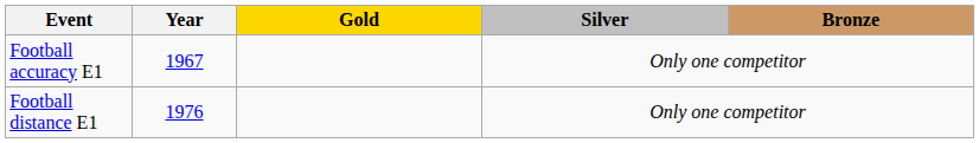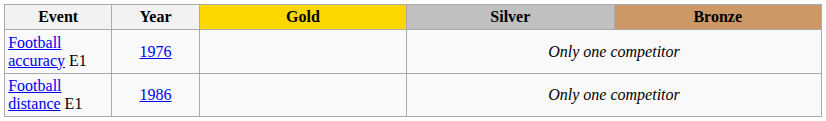Football accuracy E1 | Year: 1967 -> 1976
Football distance E1 | Year: 1976 -> 1986
